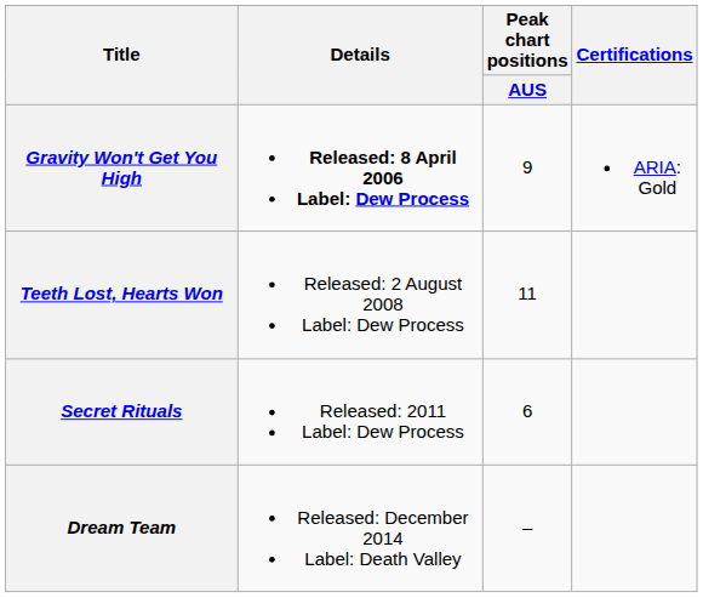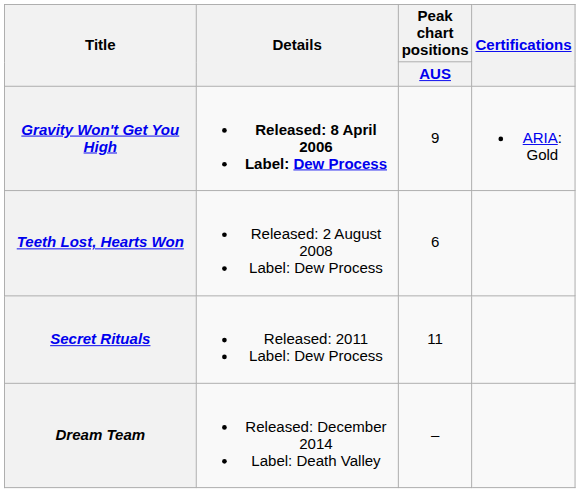Teeth Lost, Hearts Won | Peak chart positions / AUS: 11 -> 6
Secret Rituals | Peak chart positions / AUS: 6 -> 11
